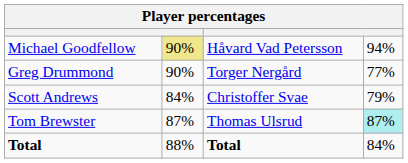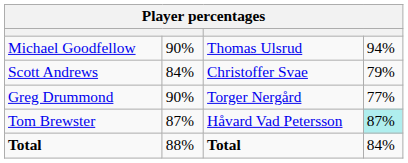Michael Goodfellow | column 2: khaki background -> no background
Michael Goodfellow | column 3: Håvard Vad Petersson -> Thomas Ulsrud
rows swapped: Scott Andrews <-> Greg Drummond
Tom Brewster | column 3: Thomas Ulsrud -> Håvard Vad Petersson
